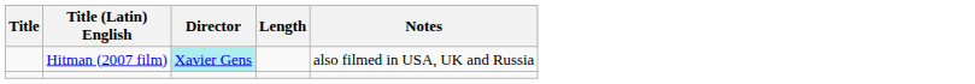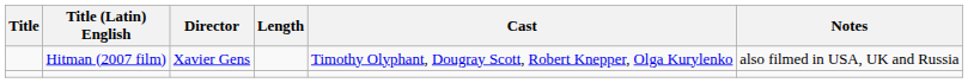+ column: Cast | Timothy Olyphant, Dougray Scott, Robert Knepper, Olga Kurylenko
Hitman (2007 film) | Director: paleturquoise background -> no background
